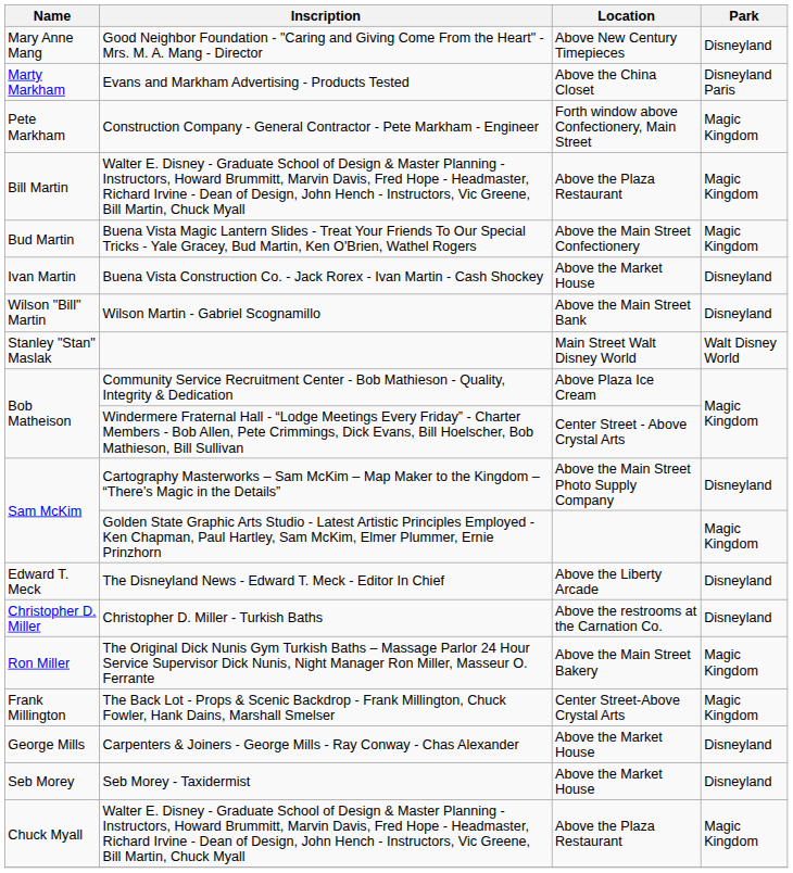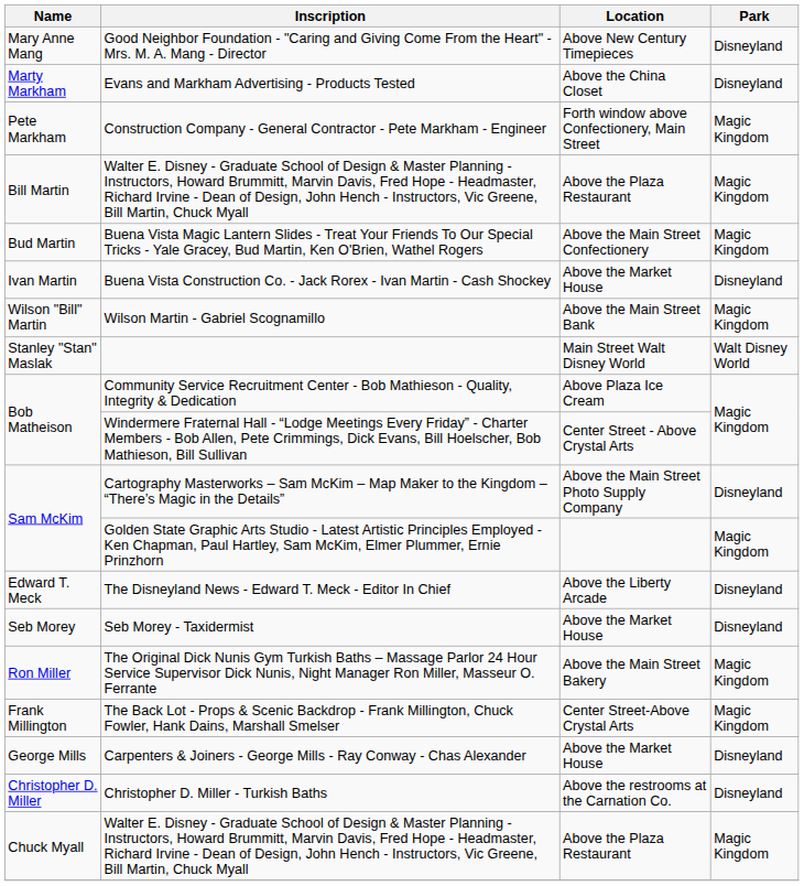Evans and Markham Advertising - Products Tested | Park: Disneyland Paris -> Disneyland
Wilson Martin - Gabriel Scognamillo | Park: Disneyland -> Magic Kingdom
rows swapped: Christopher D. Miller - Turkish Baths <-> Seb Morey - Taxidermist
